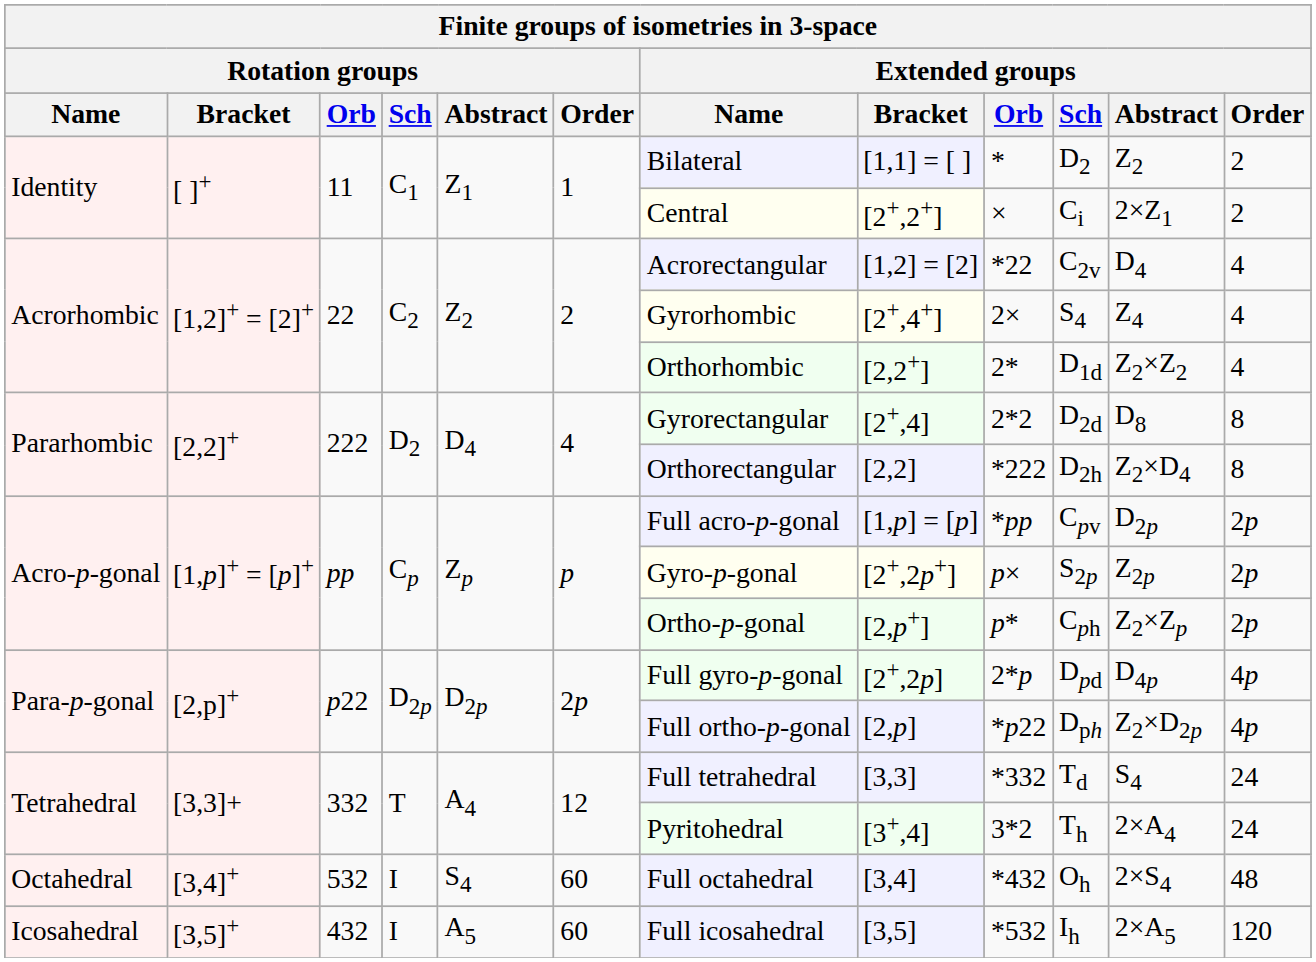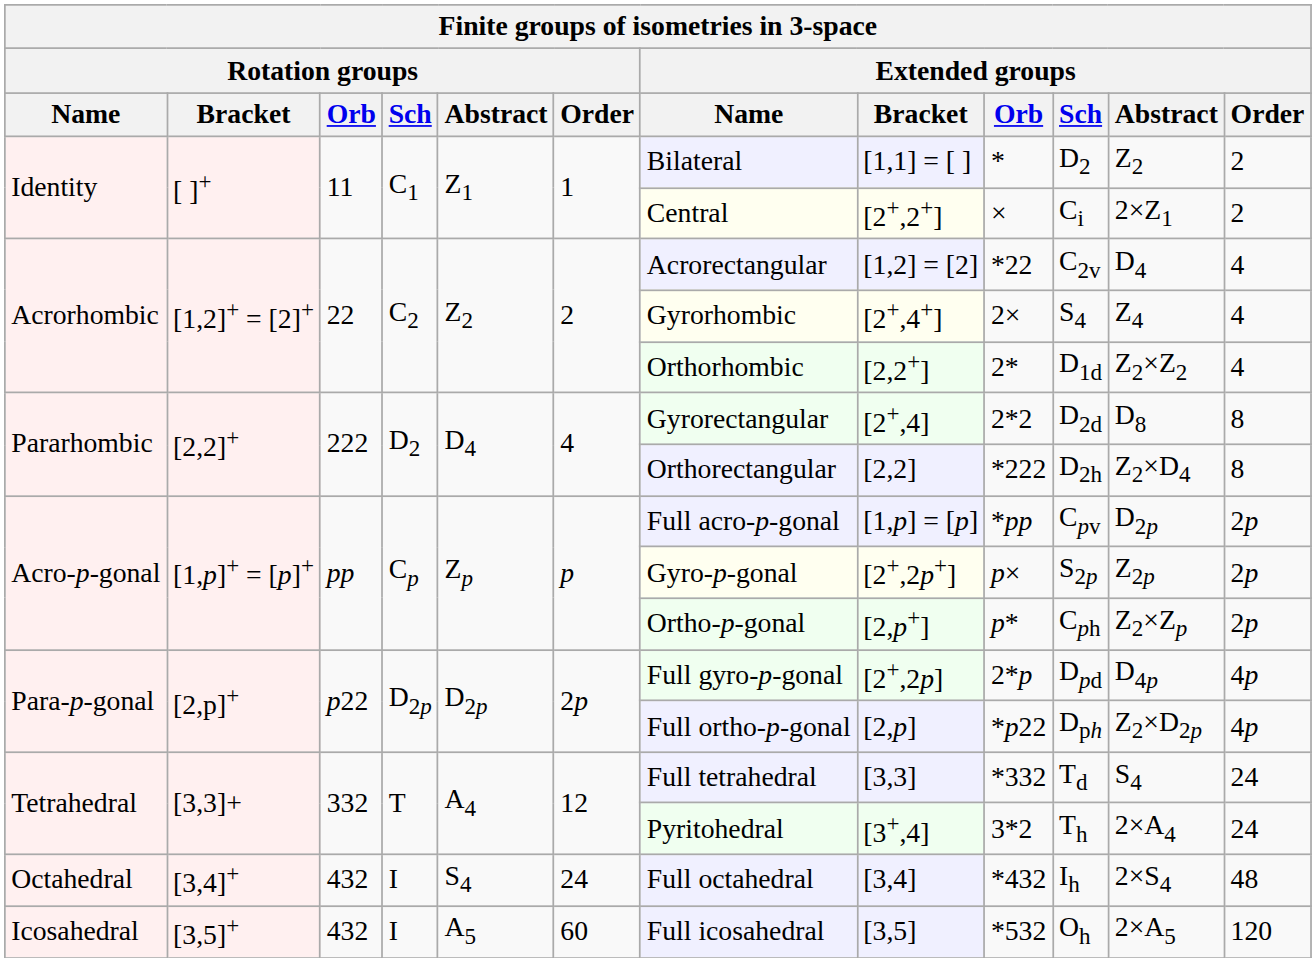Octahedral | Rotation groups / Orb: 532 -> 432
Octahedral | Rotation groups / Order: 60 -> 24
Octahedral | Extended groups / Sch: Oh -> Ih
Icosahedral | Extended groups / Sch: Ih -> Oh
